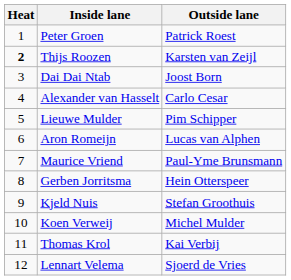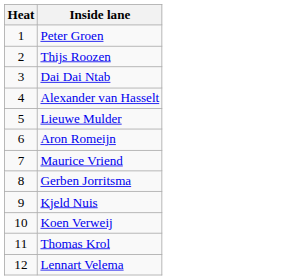- column: Outside lane | Patrick Roest | Karsten van Zeijl | Joost Born | Carlo Cesar | Pim Schipper | Lucas van Alphen | Paul-Yme Brunsmann | Hein Otterspeer | Stefan Groothuis | Michel Mulder | Kai Verbij | Sjoerd de Vries
Thijs Roozen | Heat: bold -> normal
